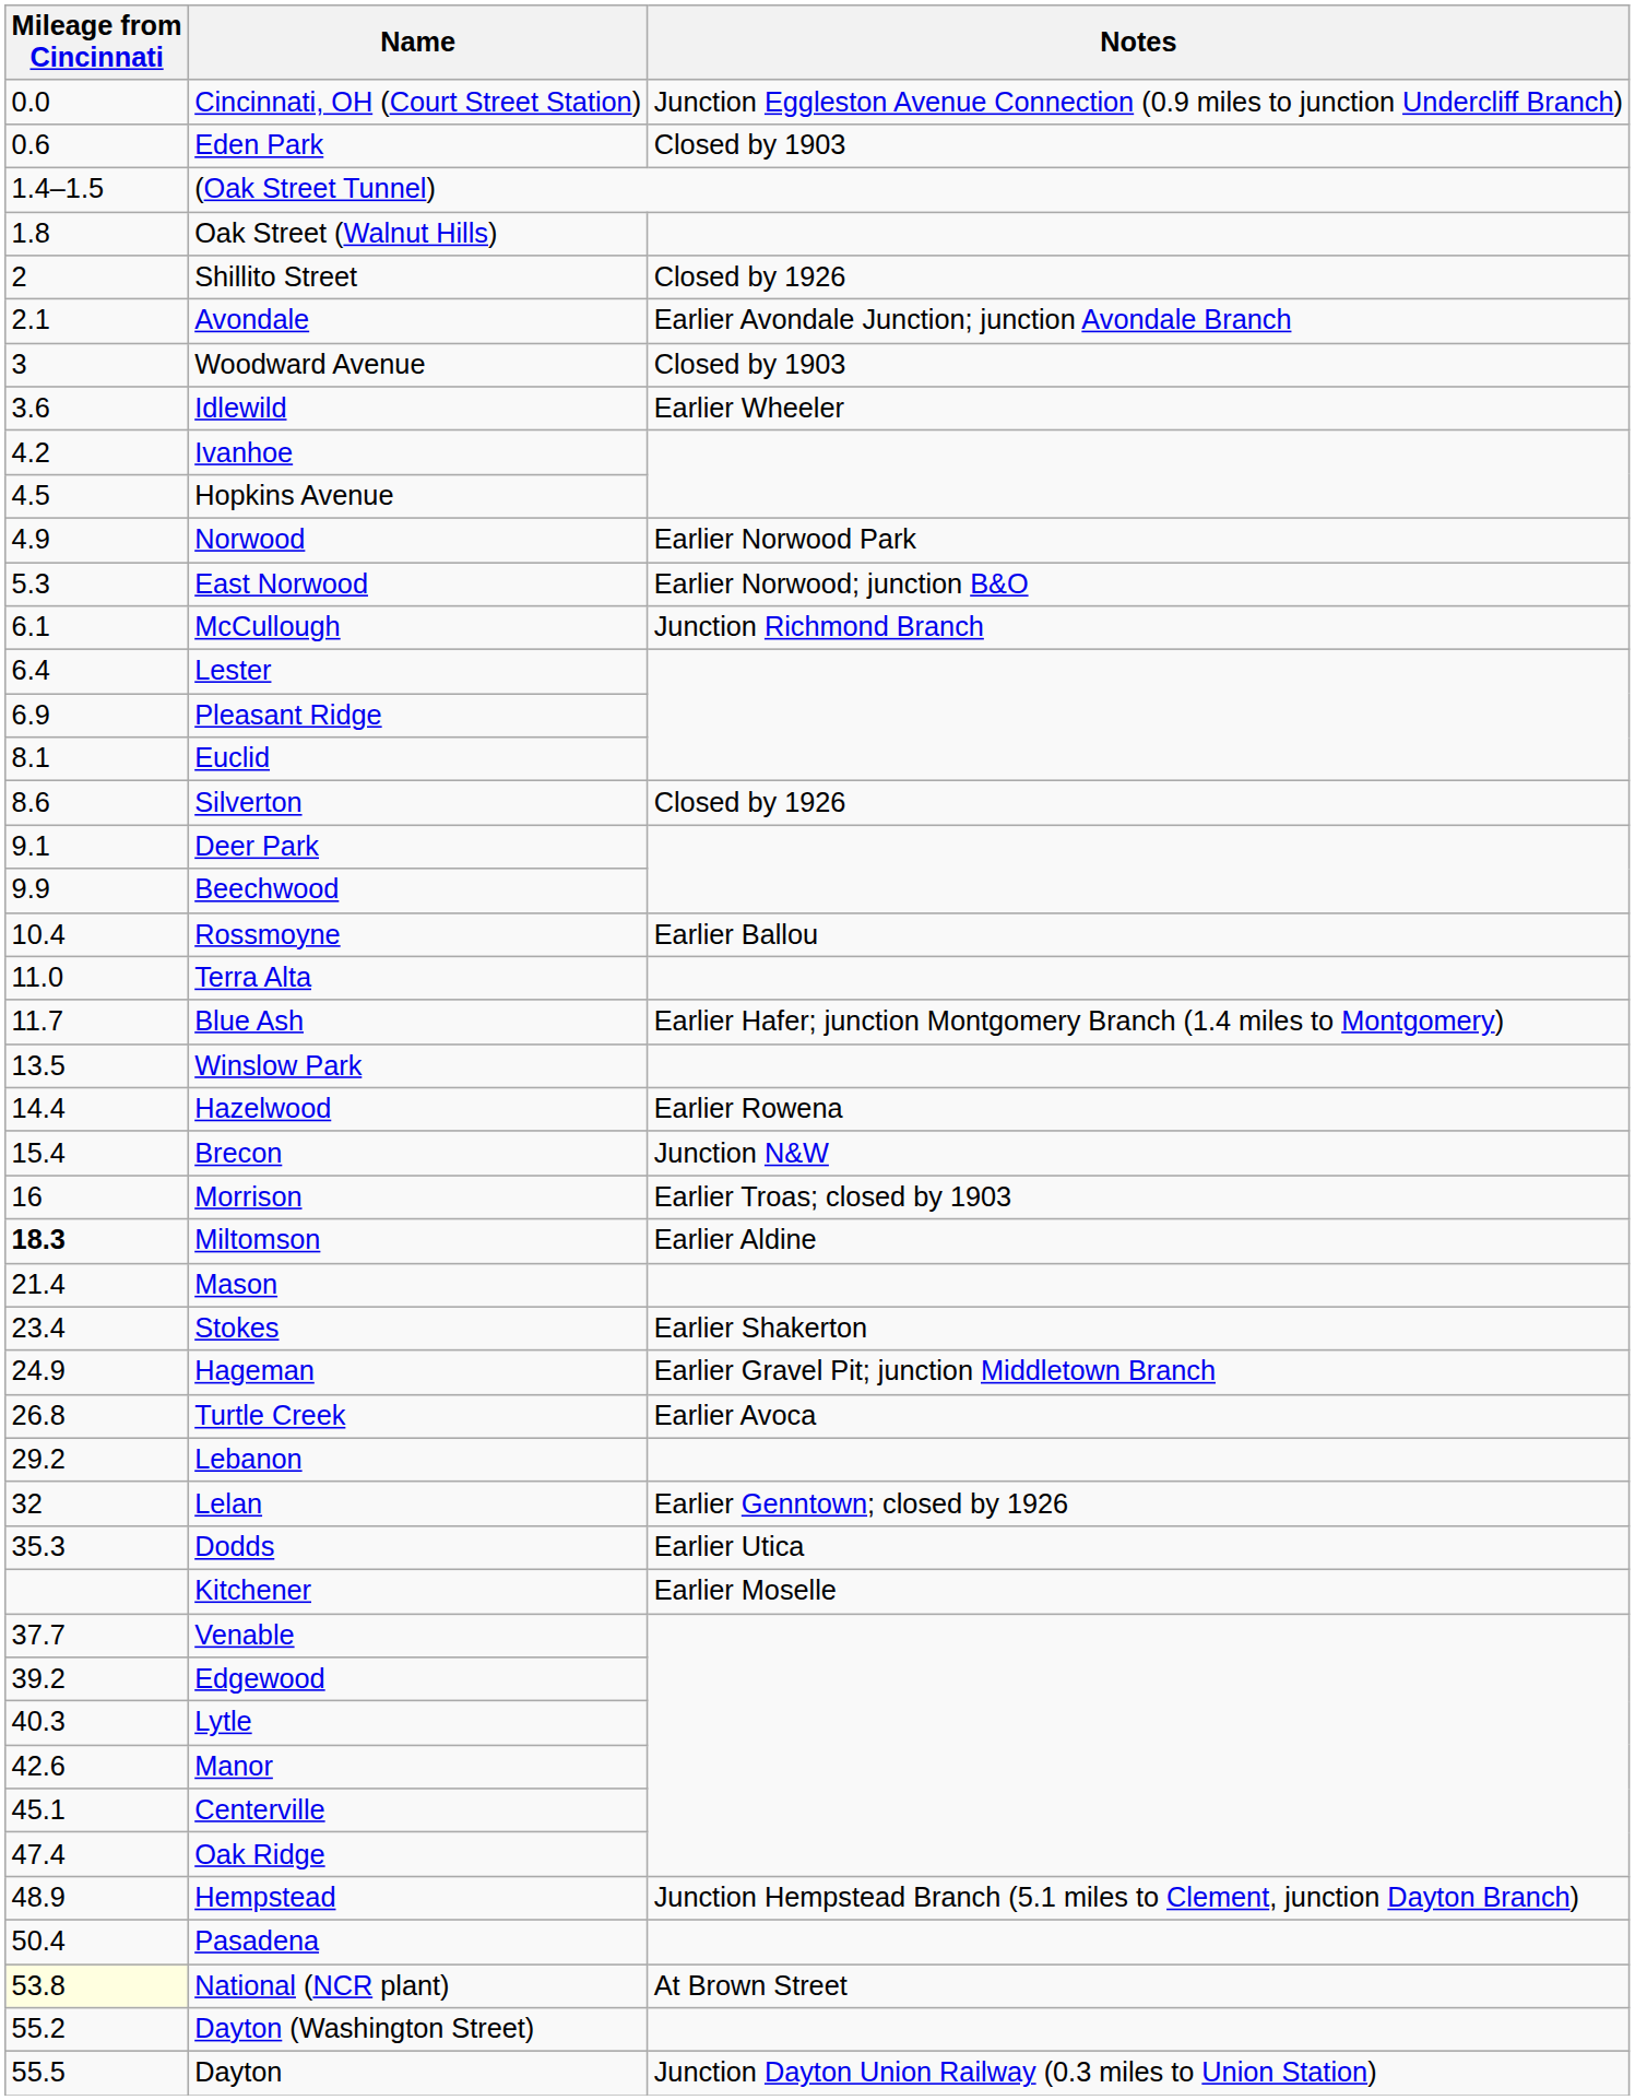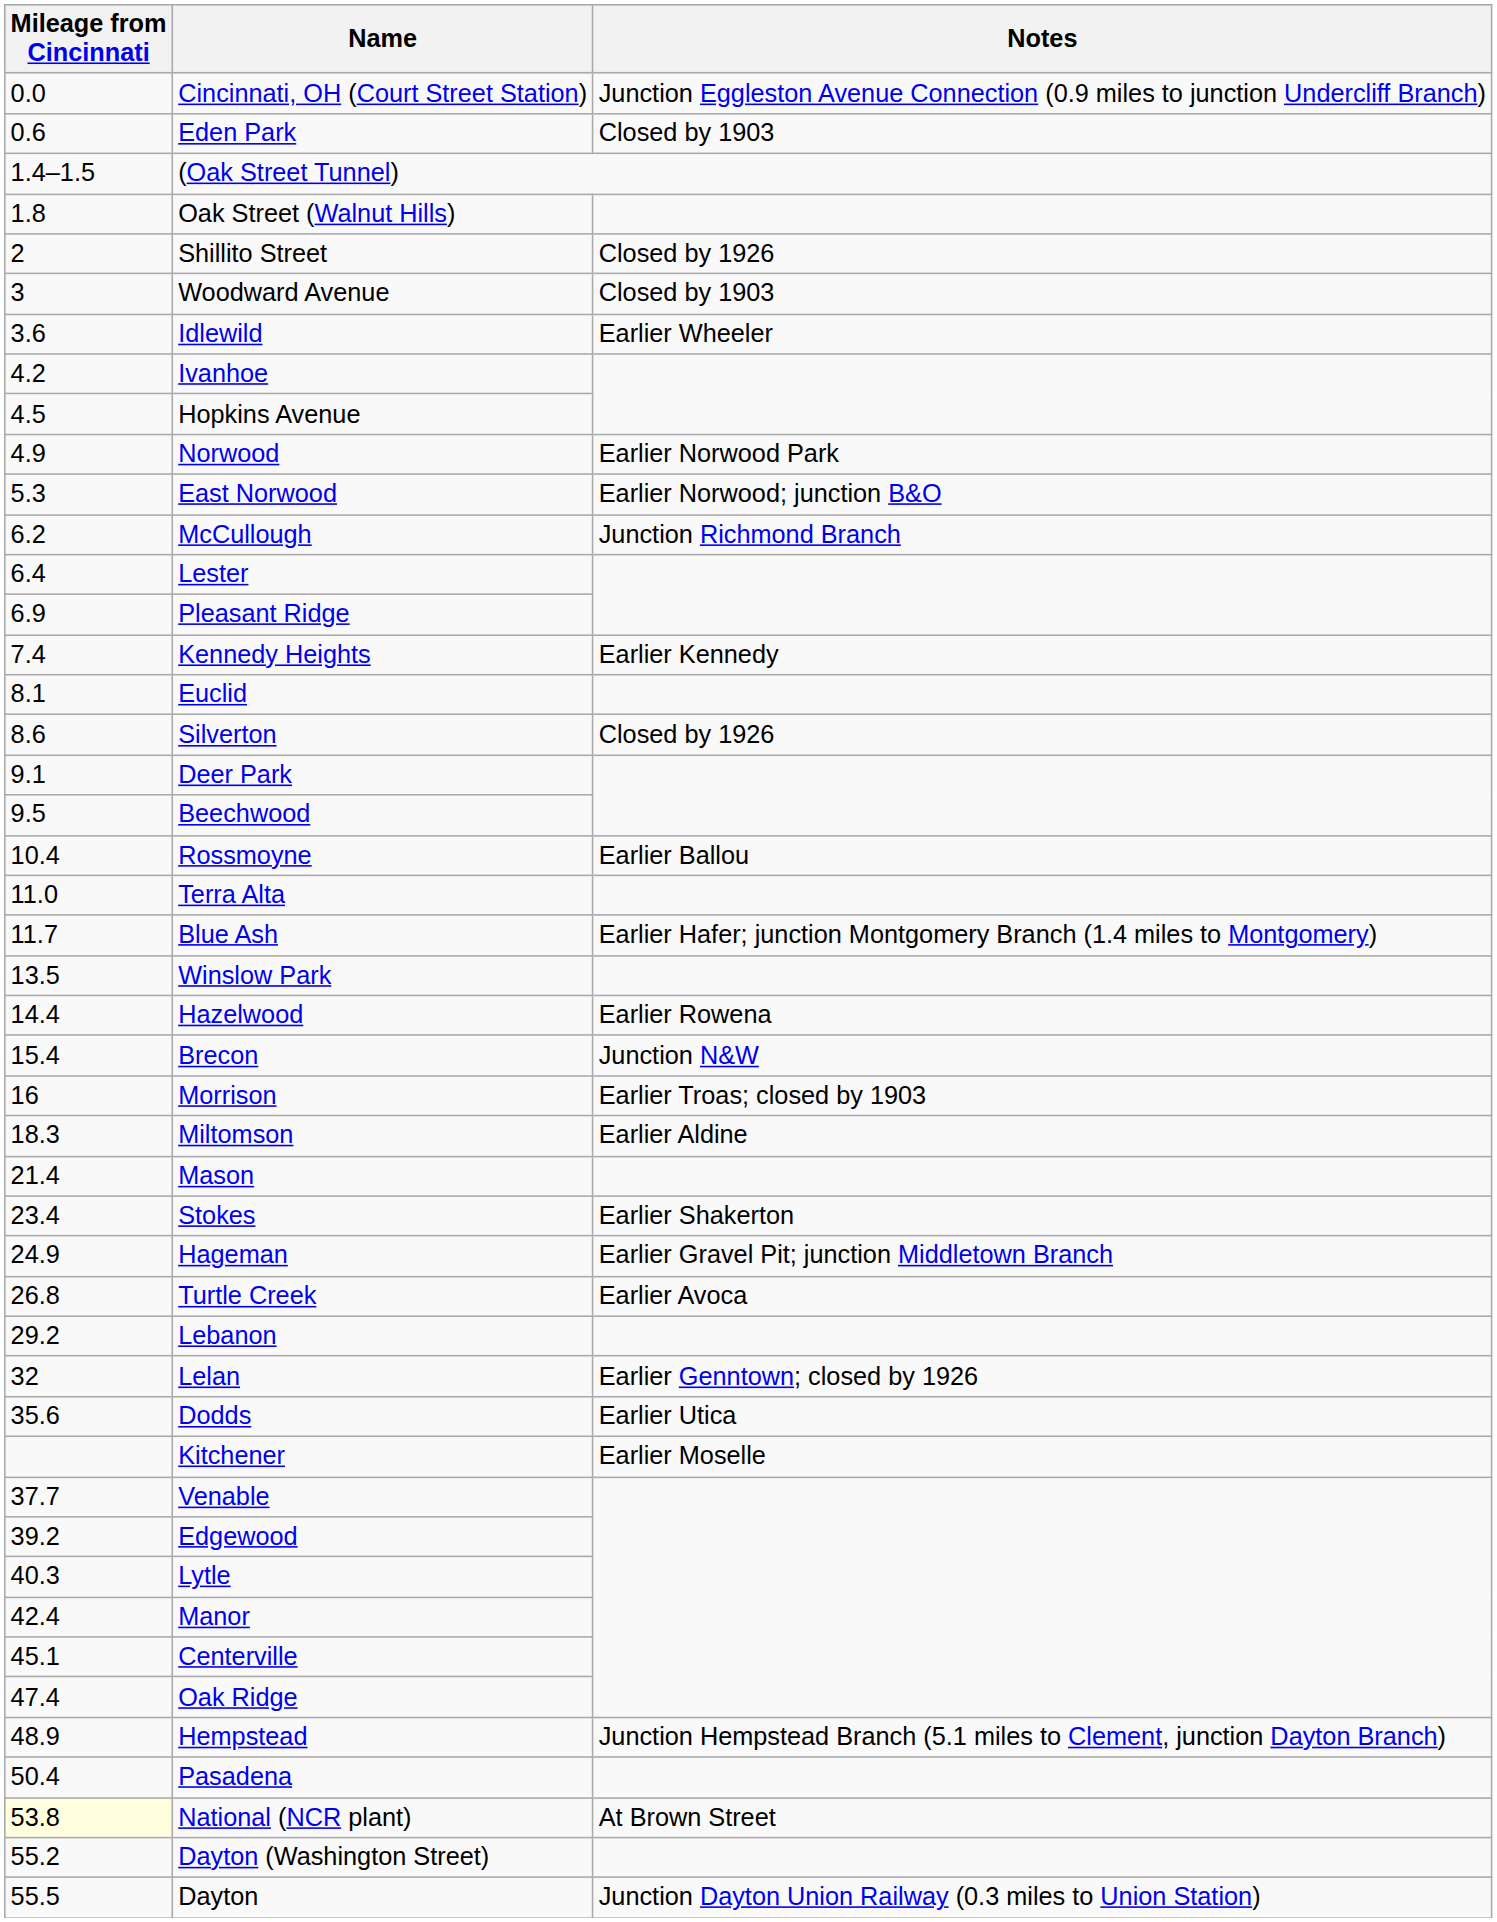- row: 2.1 | Avondale | Earlier Avondale Junction; junction Avondale Branch
McCullough | Mileage from Cincinnati: 6.1 -> 6.2
+ row: 7.4 | Kennedy Heights | Earlier Kennedy
Beechwood | Mileage from Cincinnati: 9.9 -> 9.5
Miltomson | Mileage from Cincinnati: bold -> normal
Dodds | Mileage from Cincinnati: 35.3 -> 35.6
Manor | Mileage from Cincinnati: 42.6 -> 42.4
